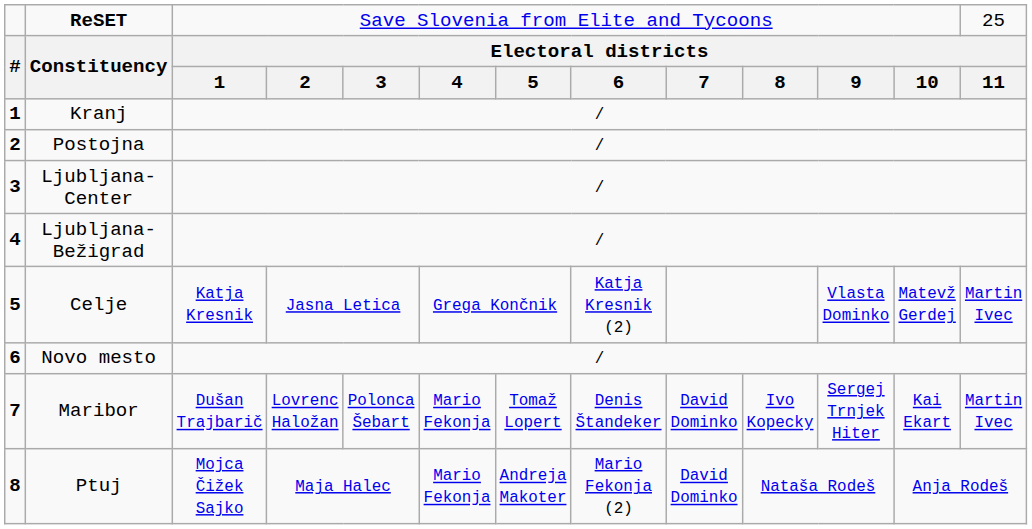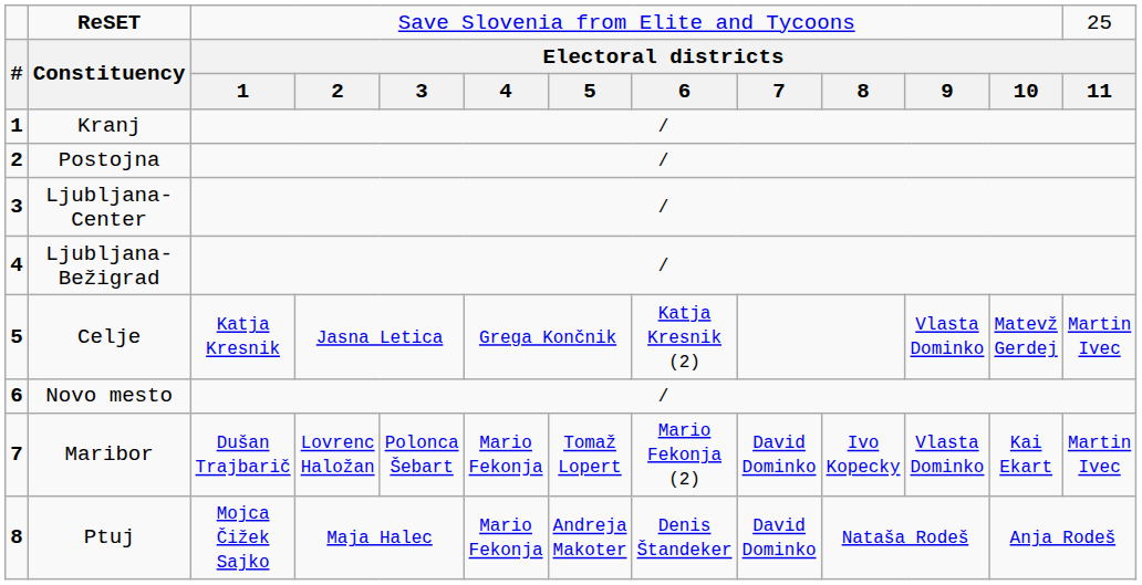Maribor | column 8: Denis Štandeker -> Mario Fekonja (2)
Maribor | column 11: Sergej Trnjek Hiter -> Vlasta Dominko
Ptuj | column 8: Mario Fekonja (2) -> Denis Štandeker
